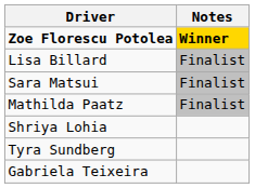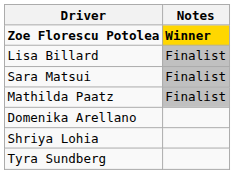+ row: Domenika Arellano
- row: Gabriela Teixeira
